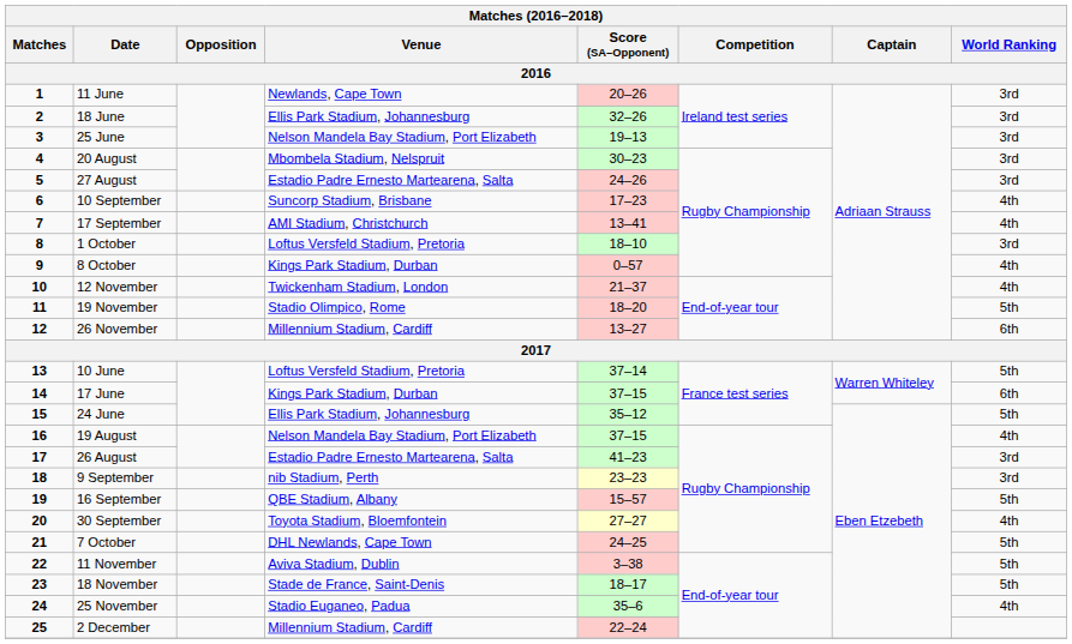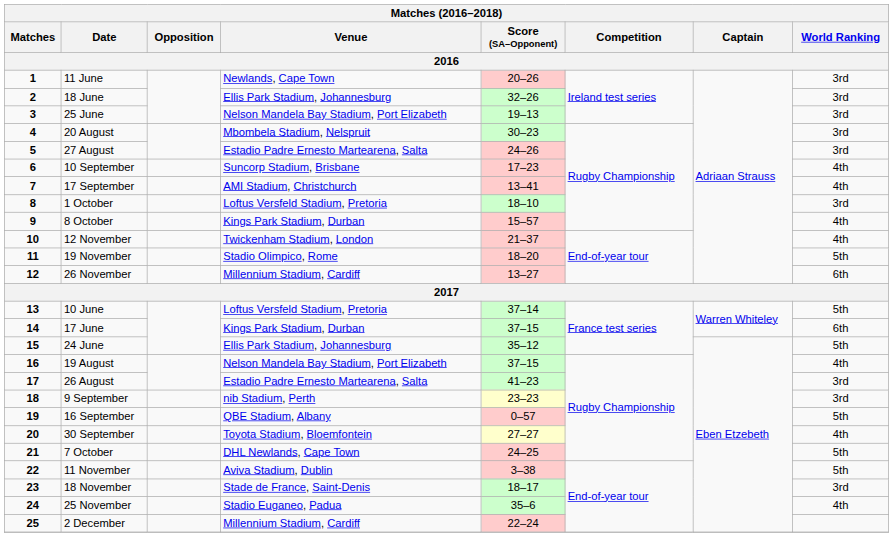8 October | Score (SA–Opponent): 0–57 -> 15–57
16 September | Score (SA–Opponent): 15–57 -> 0–57
18 November | World Ranking: 5th -> 3rd
